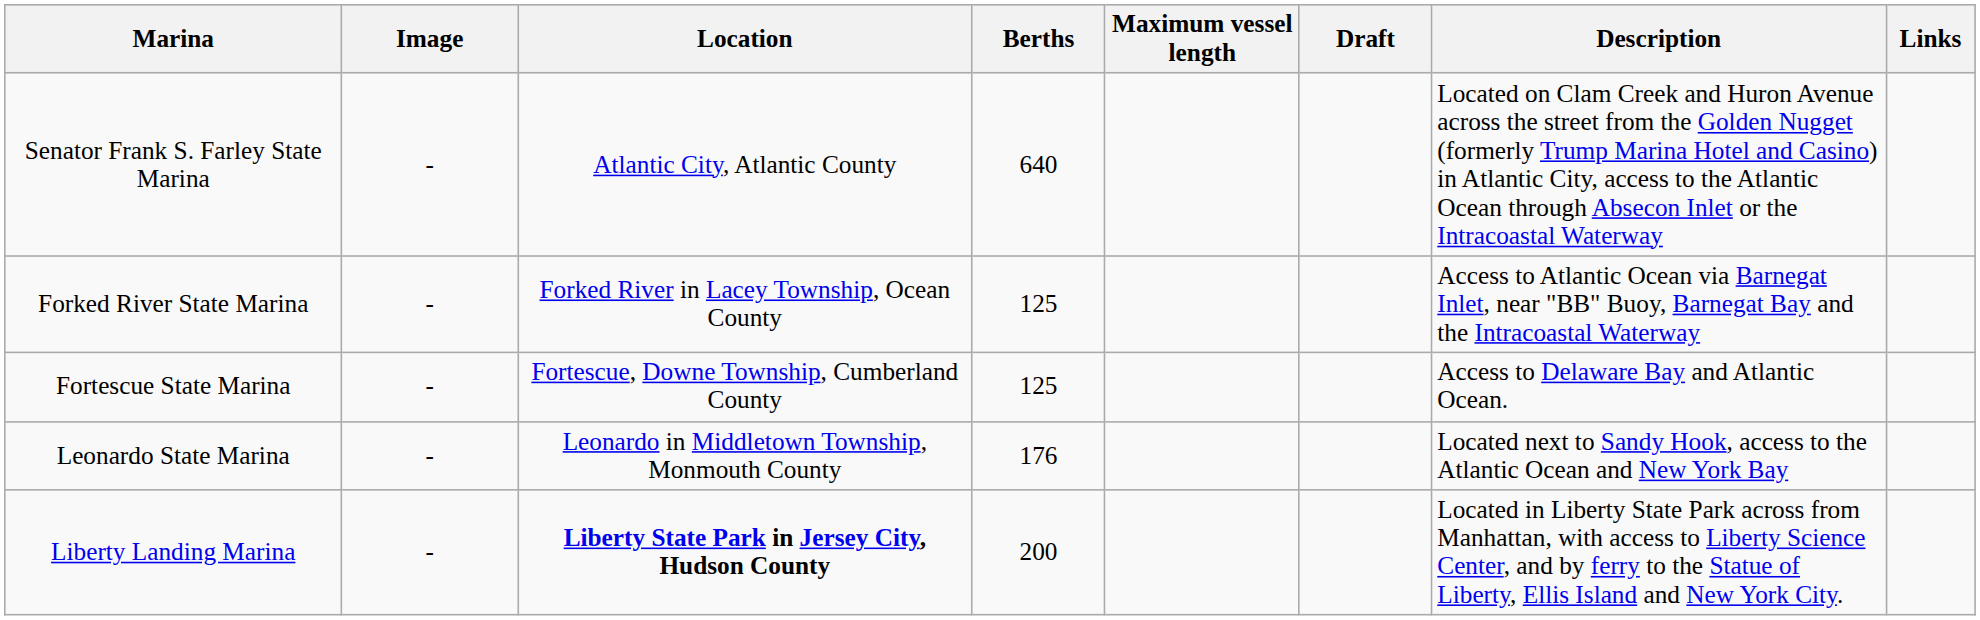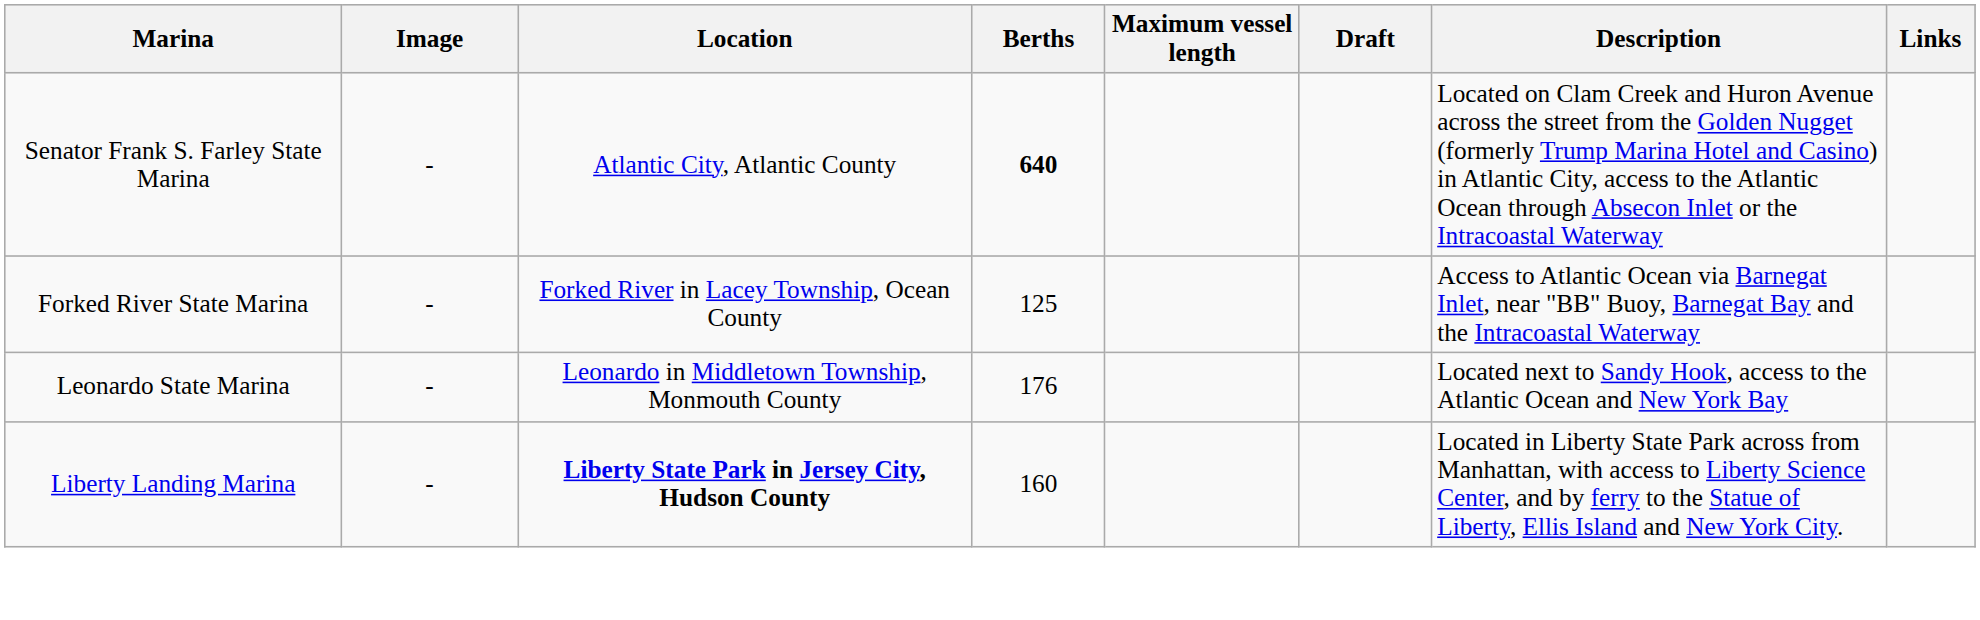Senator Frank S. Farley State Marina | Berths: normal -> bold
- row: Fortescue State Marina | - | Fortescue, Downe Township, Cumberland County | 125 | Access to Delaware Bay and Atlantic Ocean.
Liberty Landing Marina | Berths: 200 -> 160
